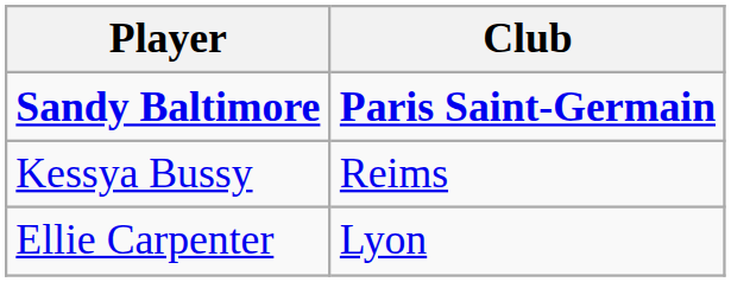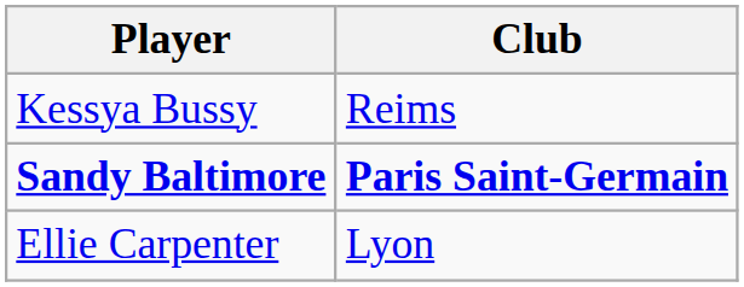rows swapped: Sandy Baltimore <-> Kessya Bussy
